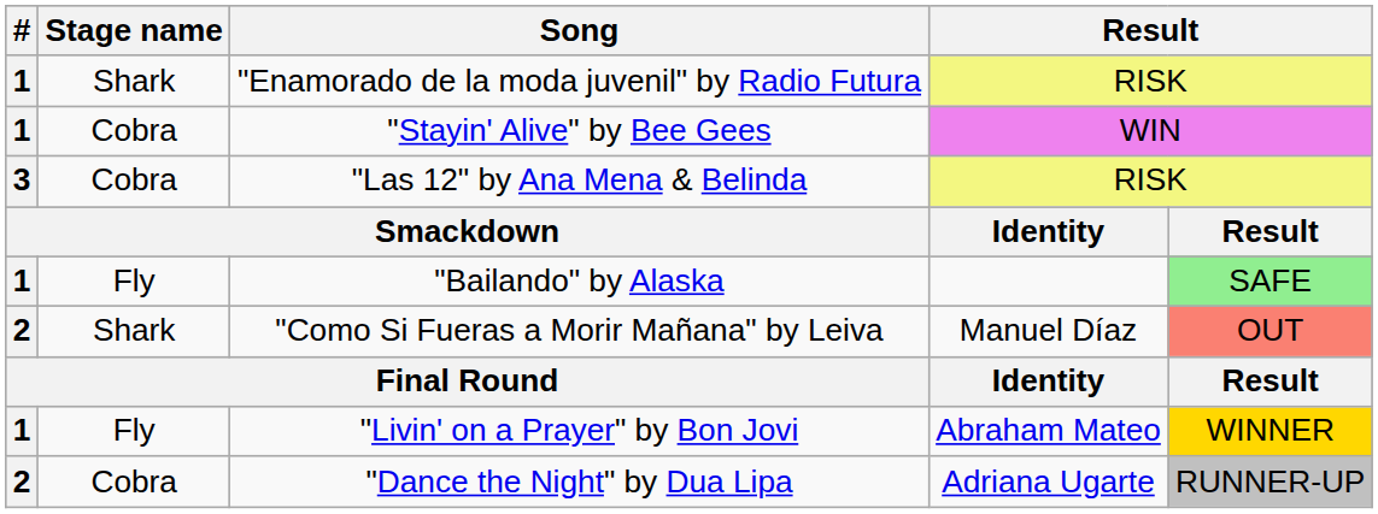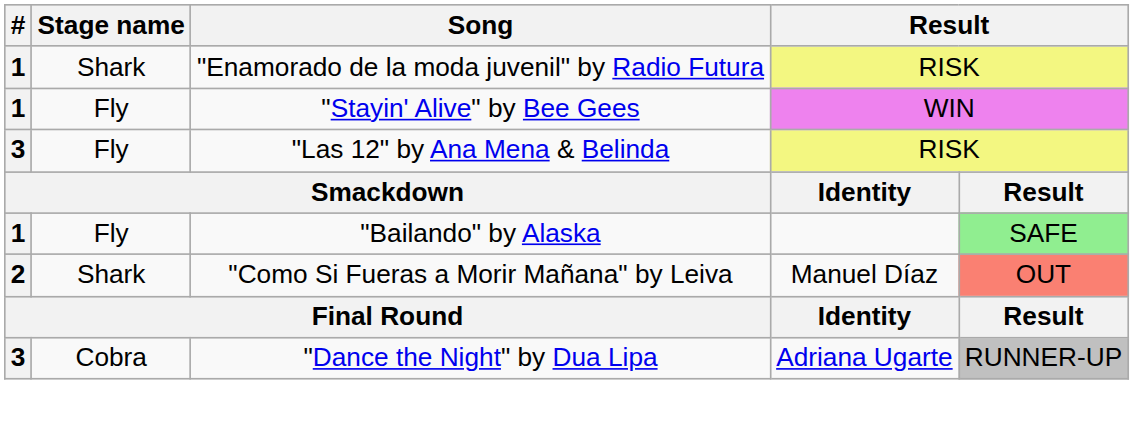"Stayin' Alive" by Bee Gees | Stage name: Cobra -> Fly
"Las 12" by Ana Mena & Belinda | Stage name: Cobra -> Fly
- row: 1 | Fly | "Livin' on a Prayer" by Bon Jovi | Abraham Mateo | WINNER
"Dance the Night" by Dua Lipa | #: 2 -> 3
